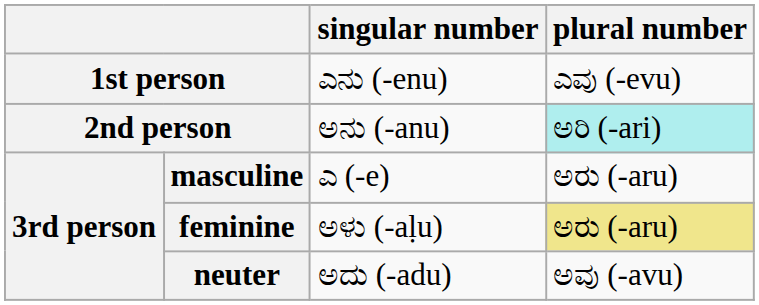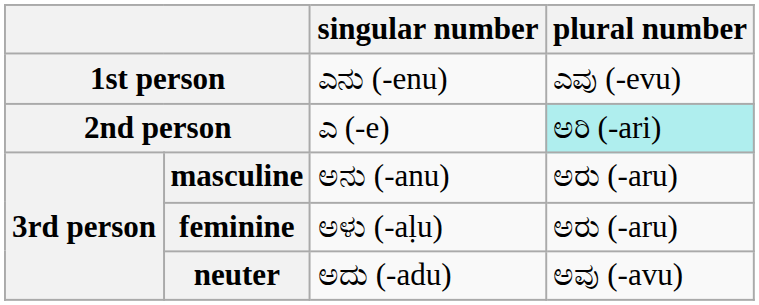2nd person | singular number: ಅನು (-anu) -> ಎ (-e)
masculine | singular number: ಎ (-e) -> ಅನು (-anu)
feminine | plural number: khaki background -> no background
